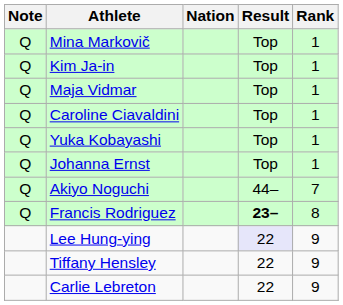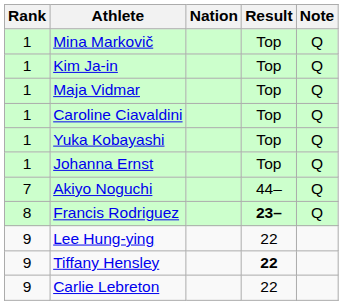columns swapped: Rank <-> Note
Lee Hung-ying | Result: lavender background -> no background
Tiffany Hensley | Result: normal -> bold
